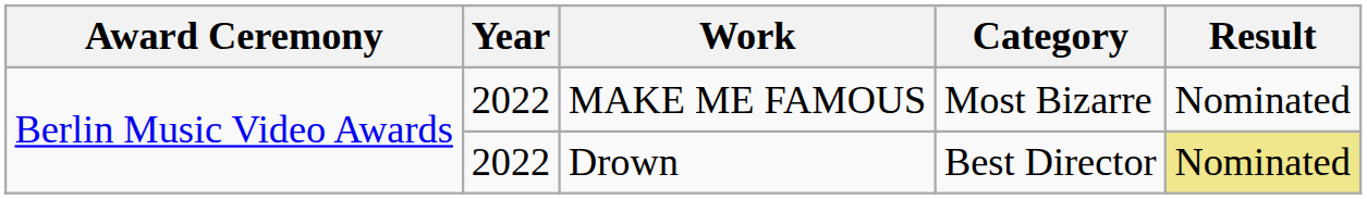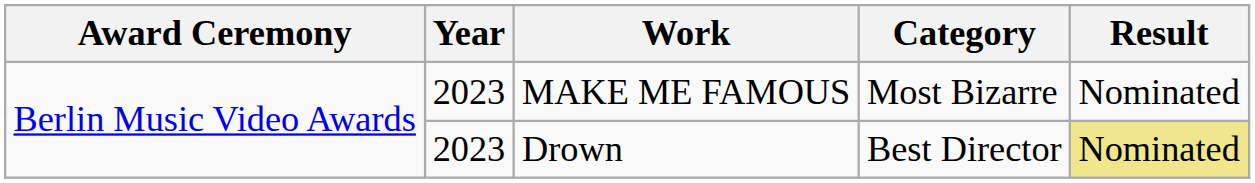MAKE ME FAMOUS | Year: 2022 -> 2023
Drown | Year: 2022 -> 2023
